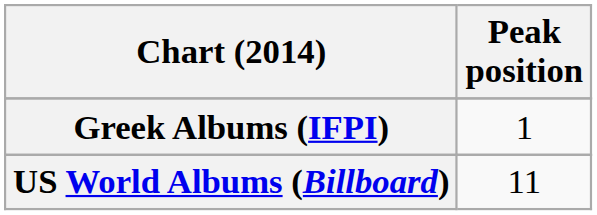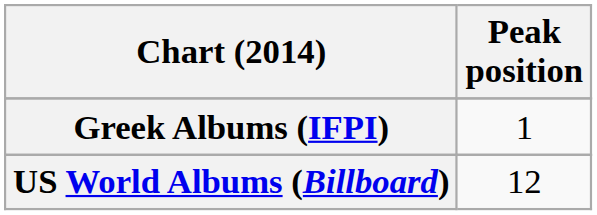US World Albums (Billboard) | Peak position: 11 -> 12
